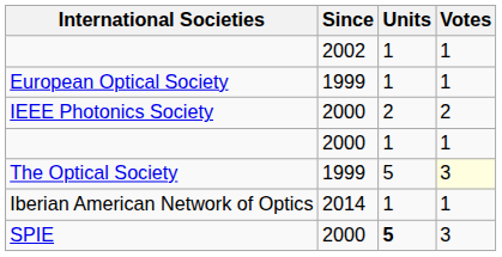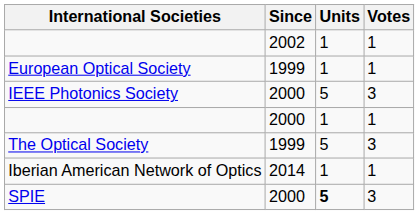IEEE Photonics Society | Units: 2 -> 5
IEEE Photonics Society | Votes: 2 -> 3
The Optical Society | Votes: lightyellow background -> no background
